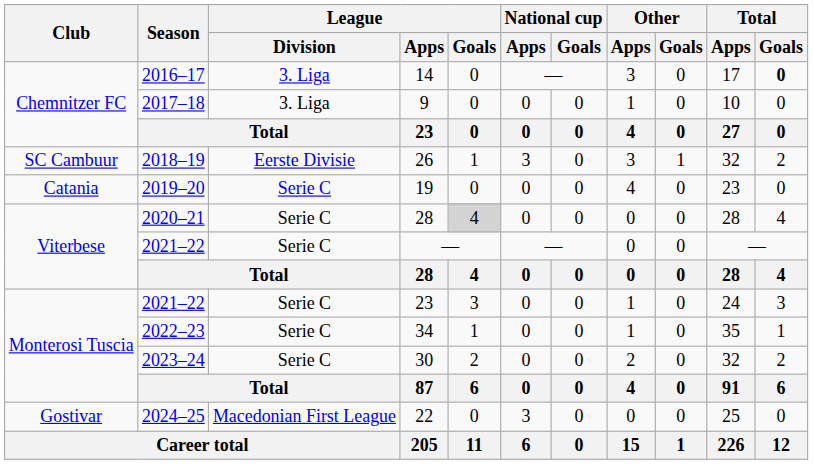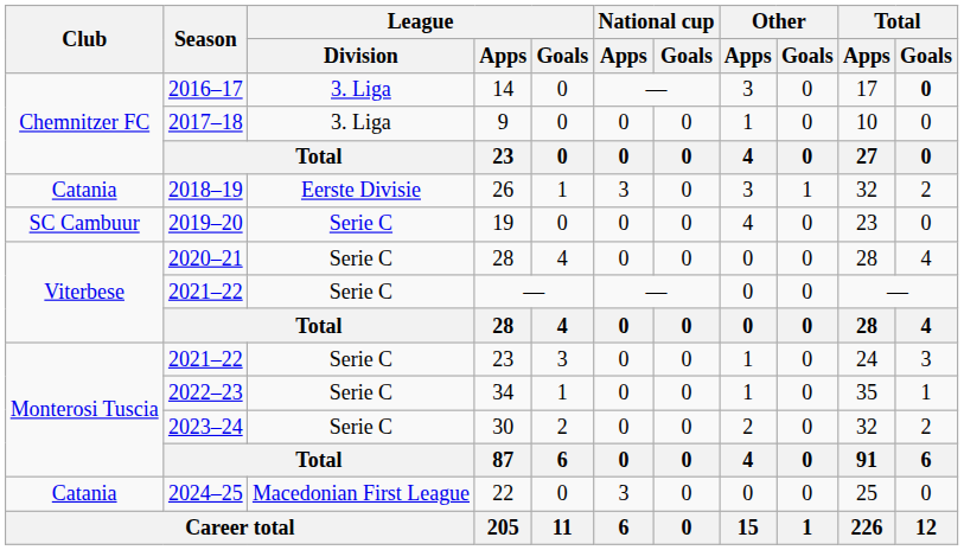26 | Club: SC Cambuur -> Catania
19 | Club: Catania -> SC Cambuur
2020–21 / 28 | League / Goals: lightgrey background -> no background
22 | Club: Gostivar -> Catania
